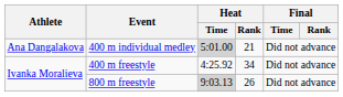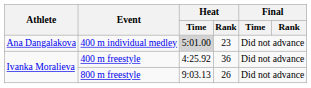400 m individual medley | Heat / Rank: 21 -> 23
400 m freestyle | Heat / Rank: 34 -> 36
800 m freestyle | Heat / Time: lightgrey background -> no background
